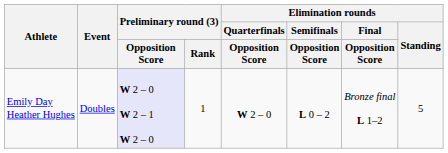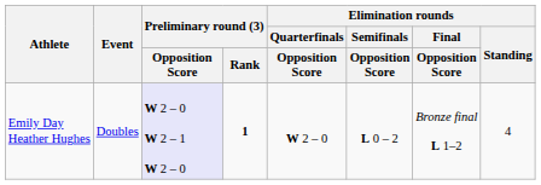Emily Day Heather Hughes | Preliminary round (3) / Rank: normal -> bold
Emily Day Heather Hughes | Elimination rounds / Standing: 5 -> 4
